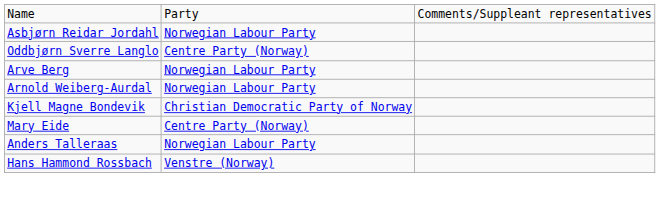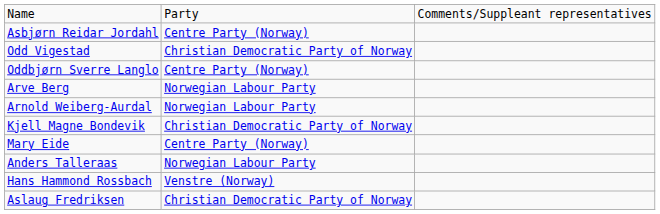Asbjørn Reidar Jordahl | column 2: Norwegian Labour Party -> Centre Party (Norway)
+ row: Odd Vigestad | Christian Democratic Party of Norway
+ row: Aslaug Fredriksen | Christian Democratic Party of Norway
